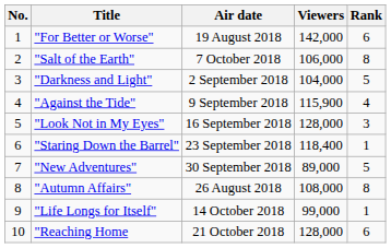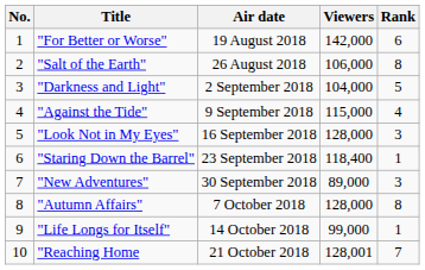"Salt of the Earth" | Air date: 7 October 2018 -> 26 August 2018
"Against the Tide" | Viewers: 115,900 -> 115,000
"New Adventures" | Rank: 5 -> 3
"Autumn Affairs" | Air date: 26 August 2018 -> 7 October 2018
"Autumn Affairs" | Viewers: 108,000 -> 128,000
"Reaching Home | Viewers: 128,000 -> 128,001
"Reaching Home | Rank: 6 -> 7
